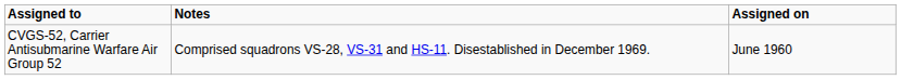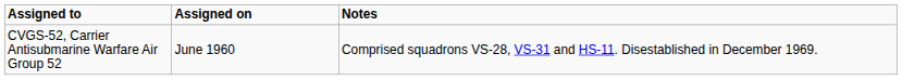columns swapped: Assigned on <-> Notes
